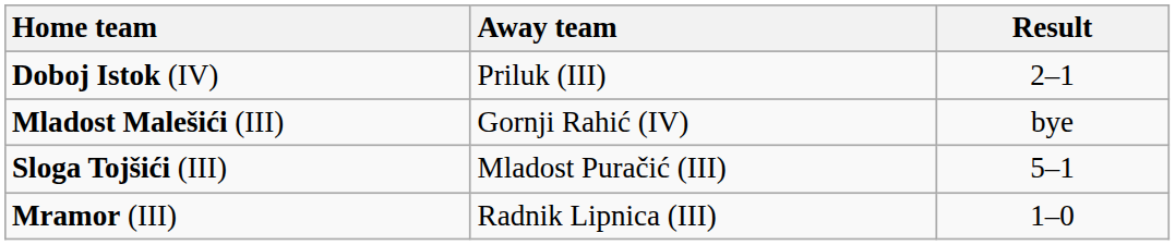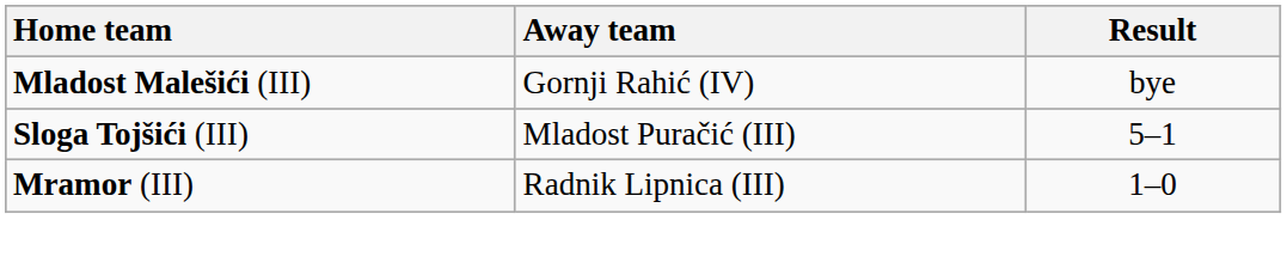- row: Doboj Istok (IV) | Priluk (III) | 2–1
